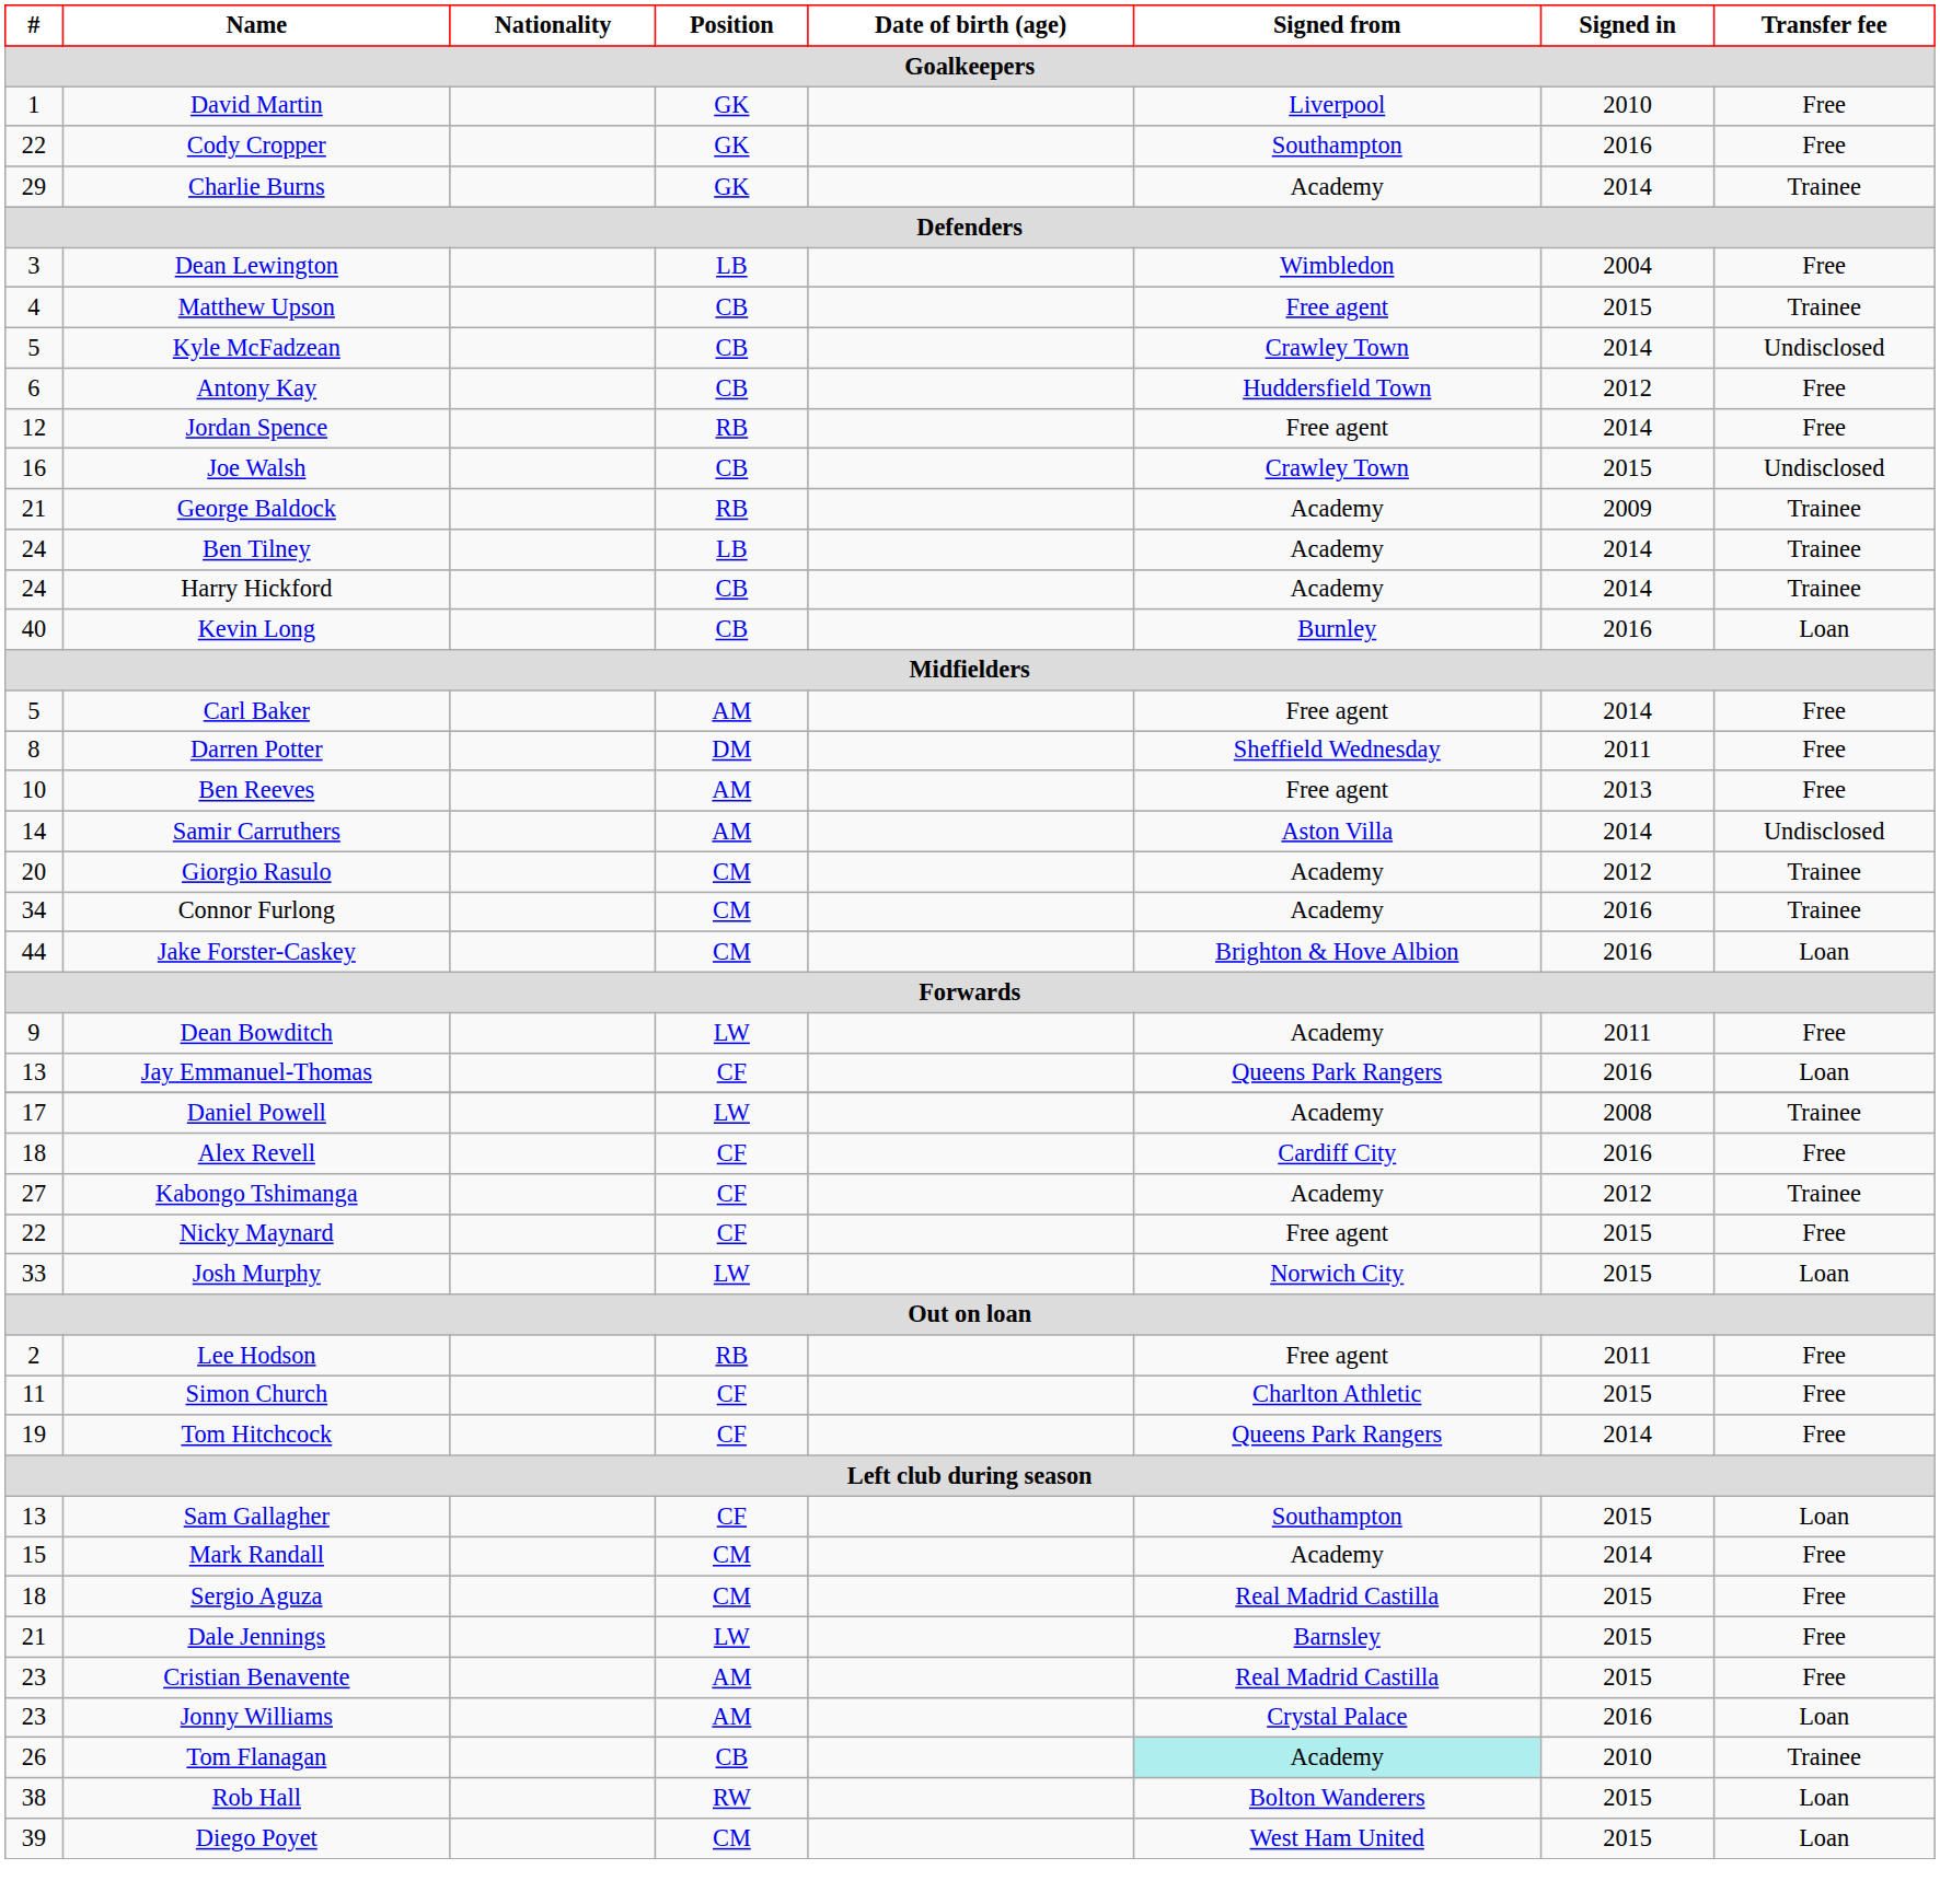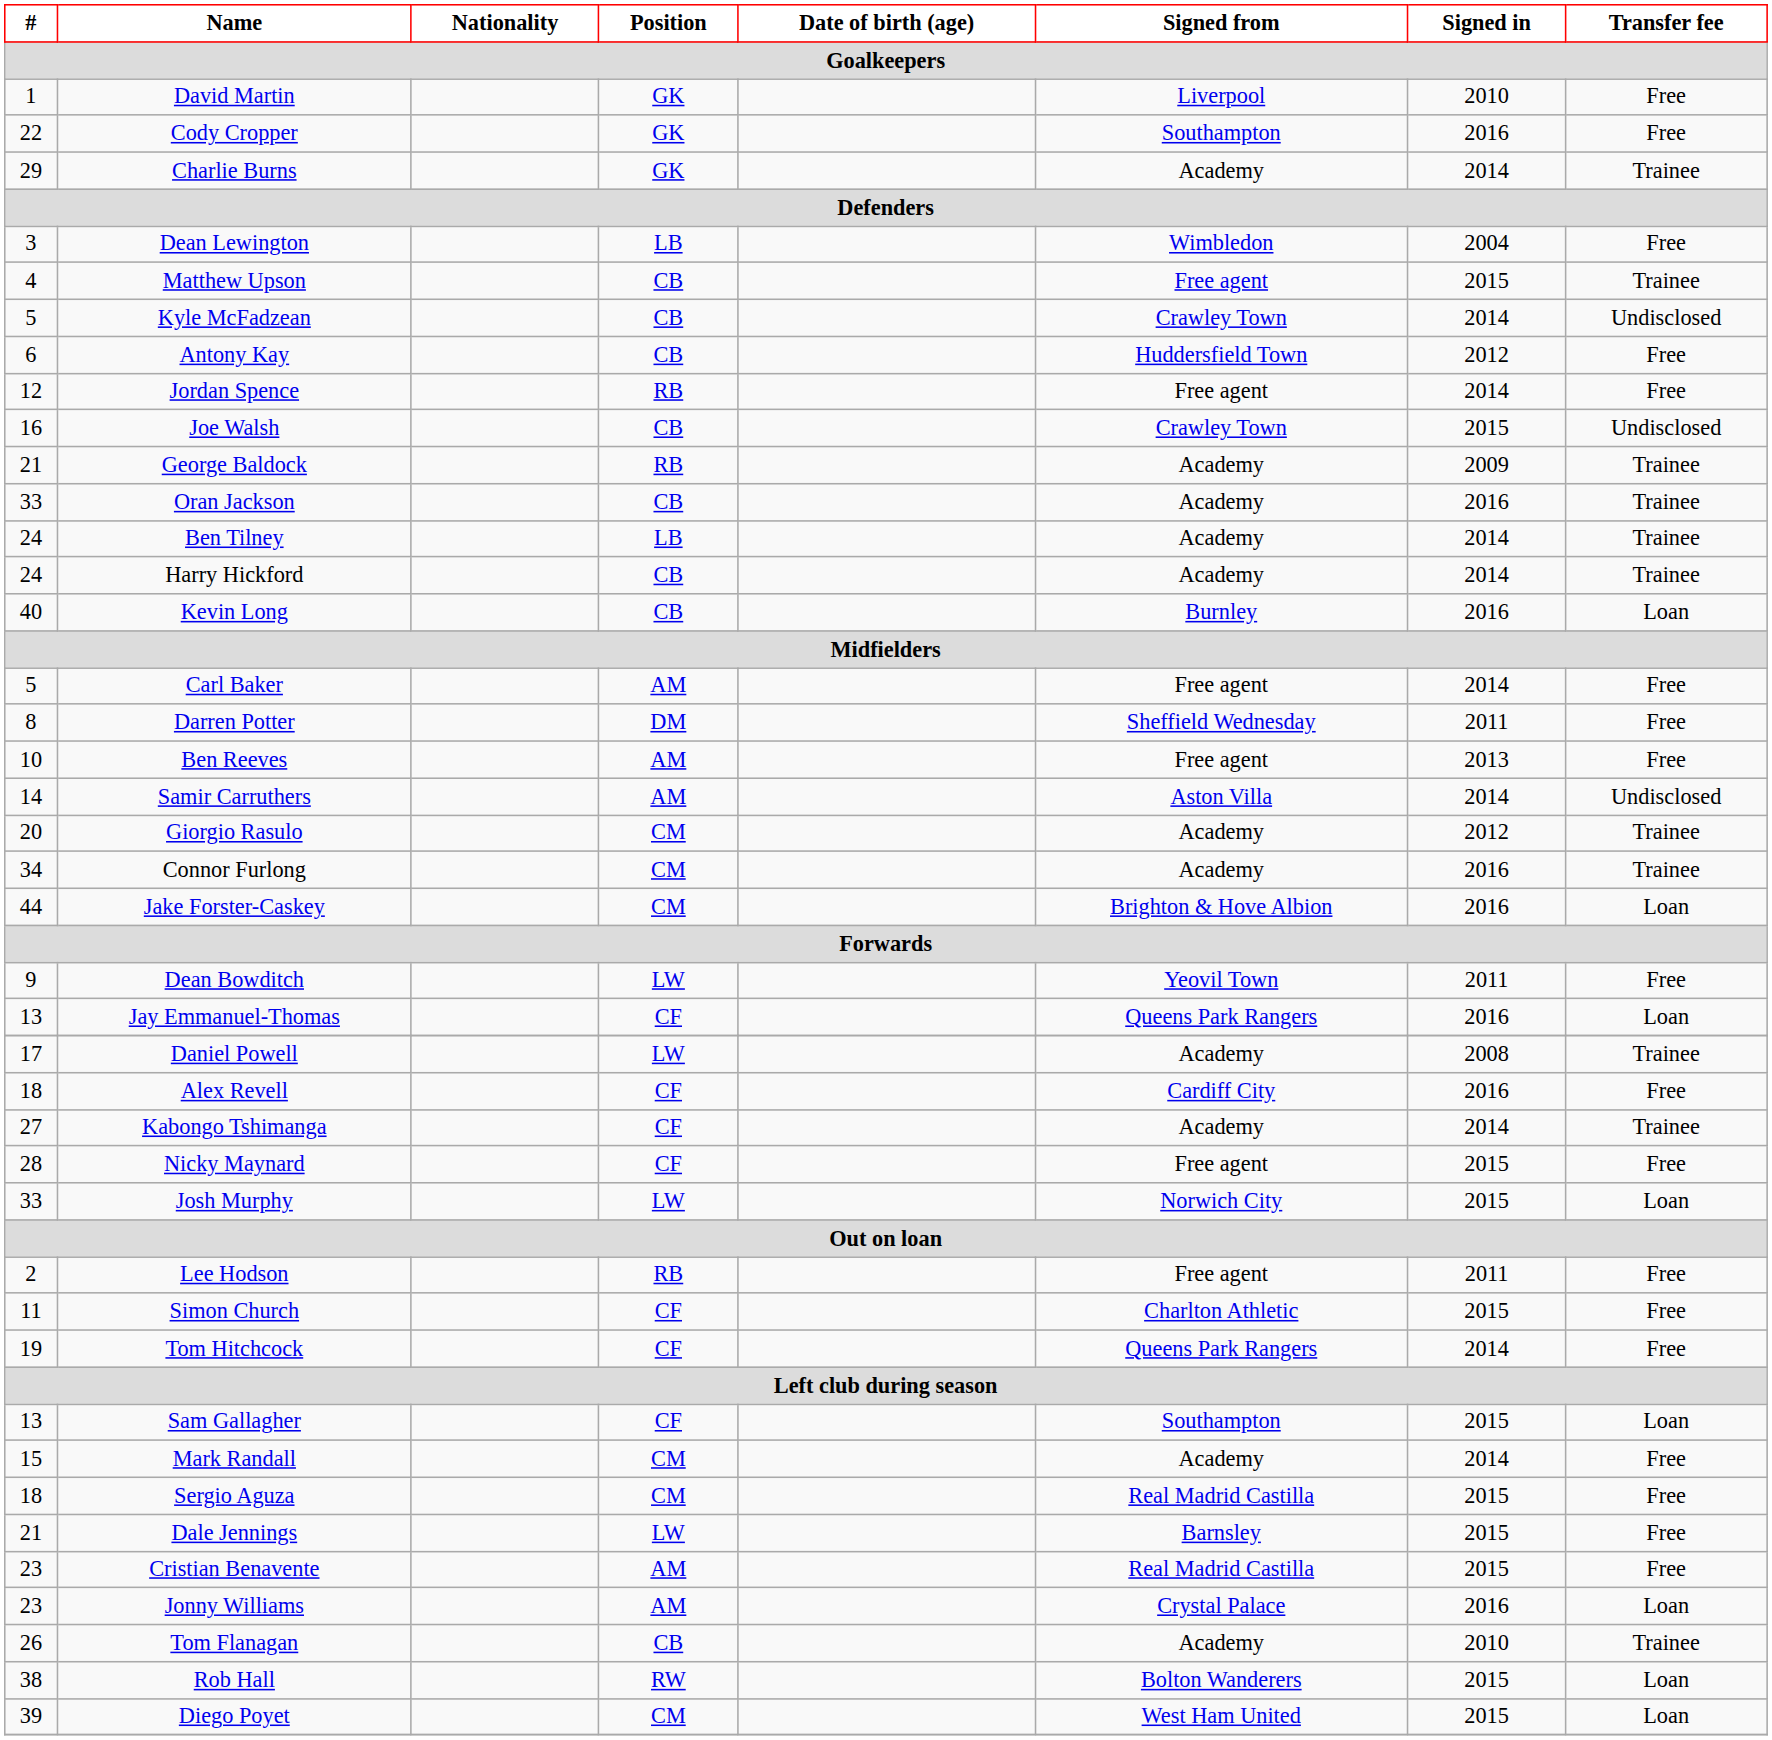+ row: 33 | Oran Jackson | CB | Academy | 2016 | Trainee
Dean Bowditch | Signed from: Academy -> Yeovil Town
Kabongo Tshimanga | Signed in: 2012 -> 2014
Nicky Maynard | #: 22 -> 28
Tom Flanagan | Signed from: paleturquoise background -> no background
